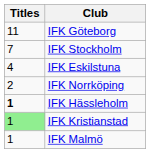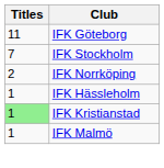- row: 4 | IFK Eskilstuna
IFK Hässleholm | Titles: bold -> normal
